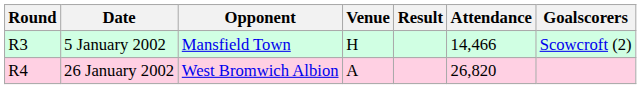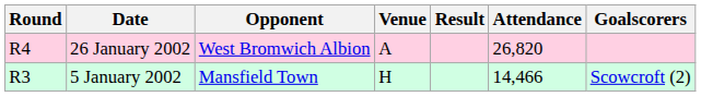rows swapped: 5 January 2002 <-> 26 January 2002
